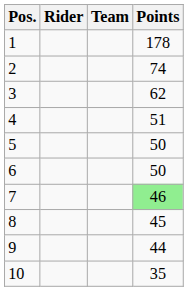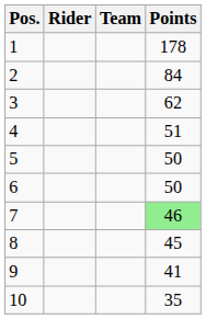2 | Points: 74 -> 84
9 | Points: 44 -> 41
